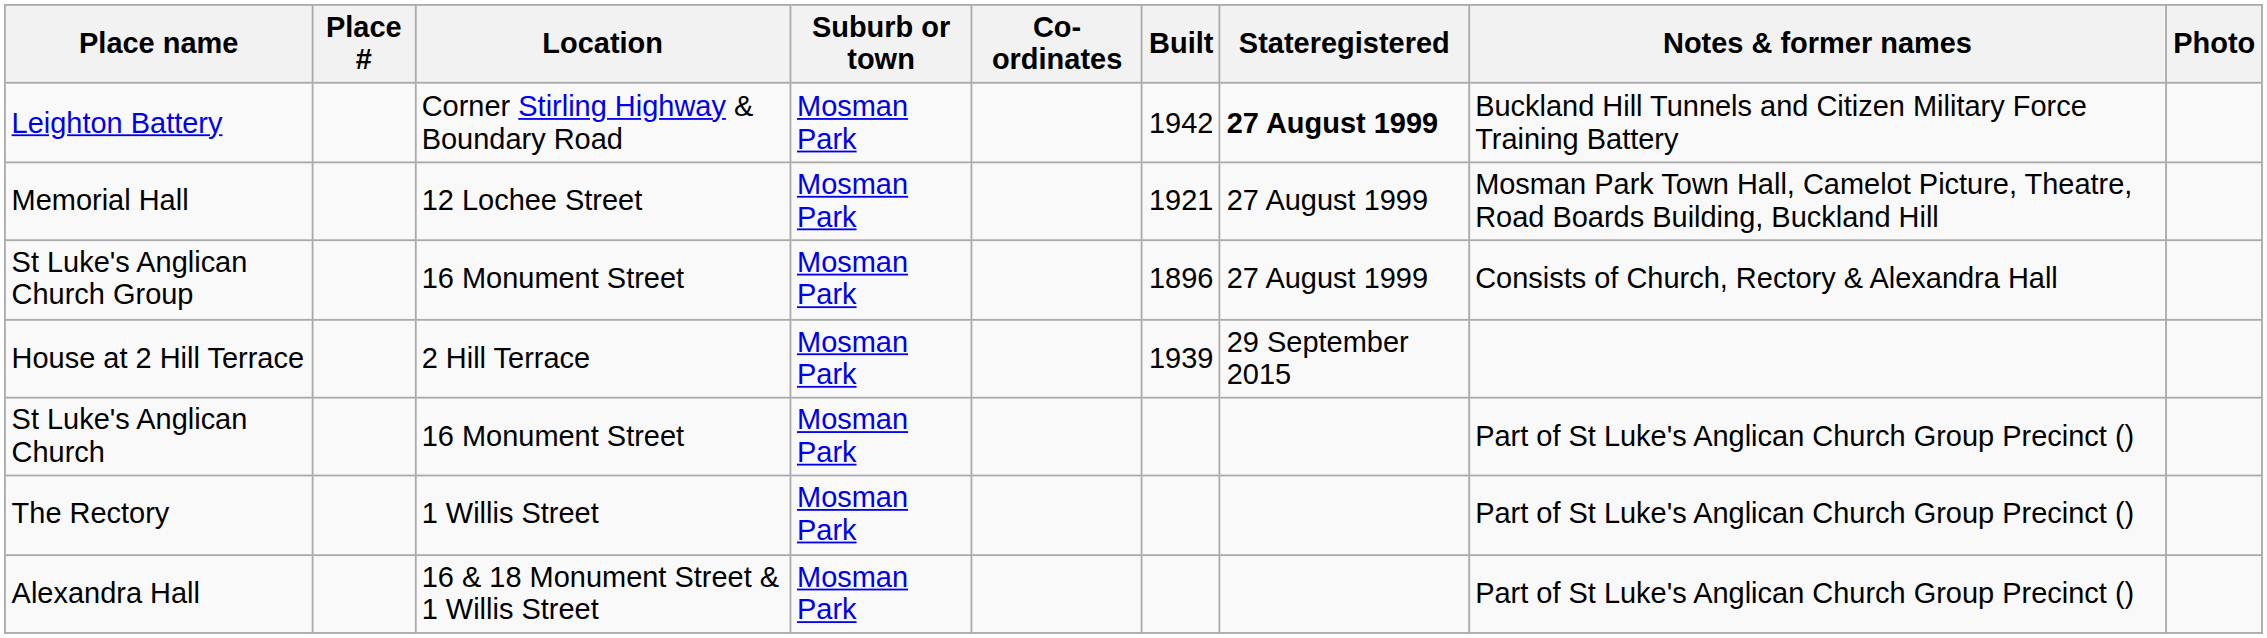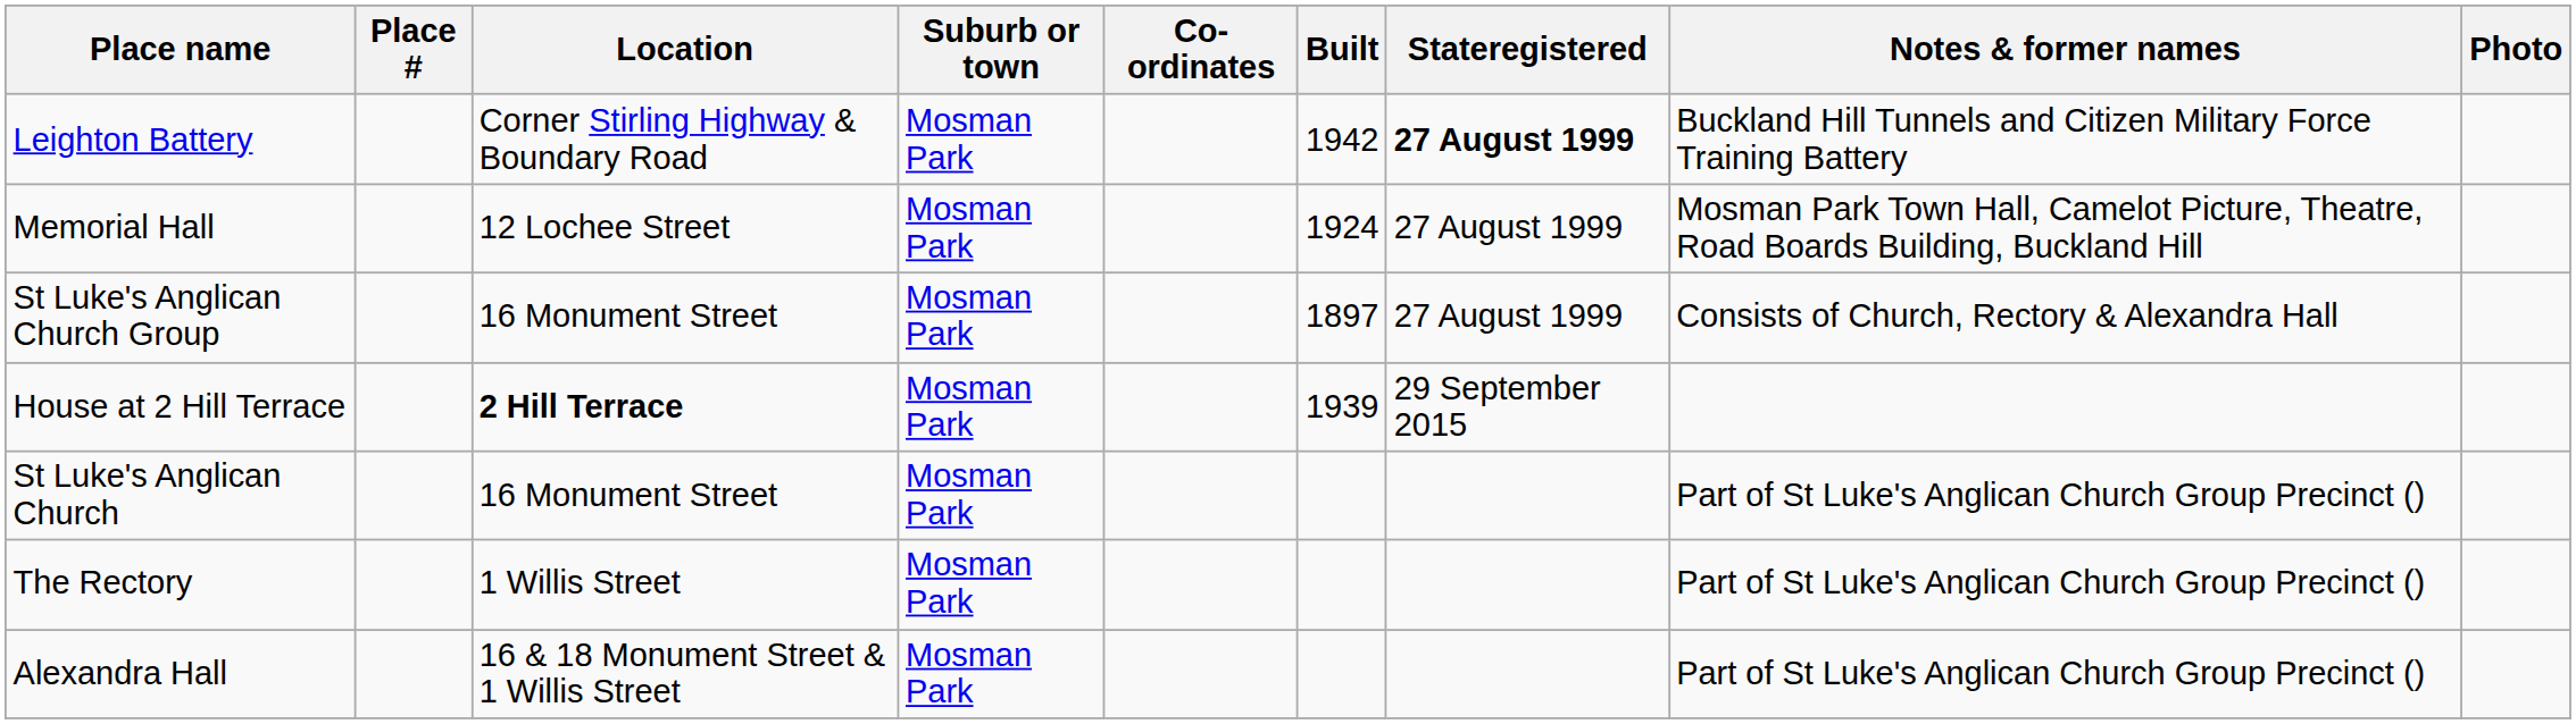Memorial Hall | Built: 1921 -> 1924
St Luke's Anglican Church Group | Built: 1896 -> 1897
House at 2 Hill Terrace | Location: normal -> bold
